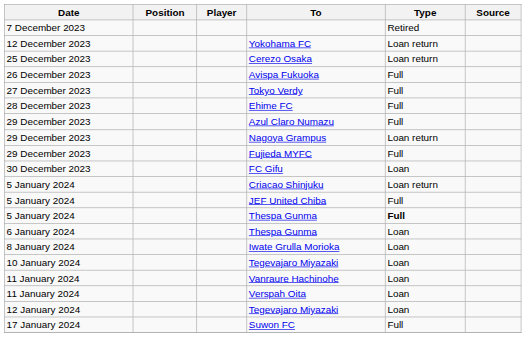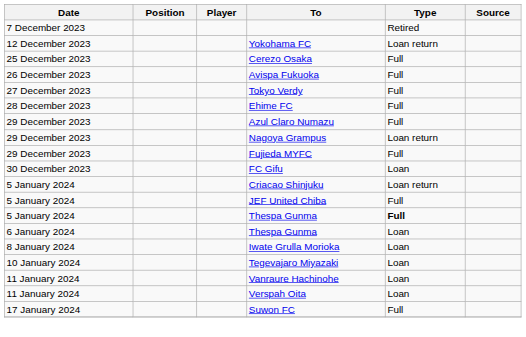Cerezo Osaka | Type: Loan return -> Full
- row: 12 January 2024 | Tegevajaro Miyazaki | Loan
